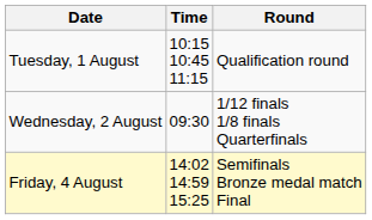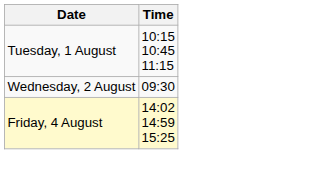- column: Round | Qualification round | 1/12 finals 1/8 finals Quarterfinals | Semifinals Bronze medal match Final
